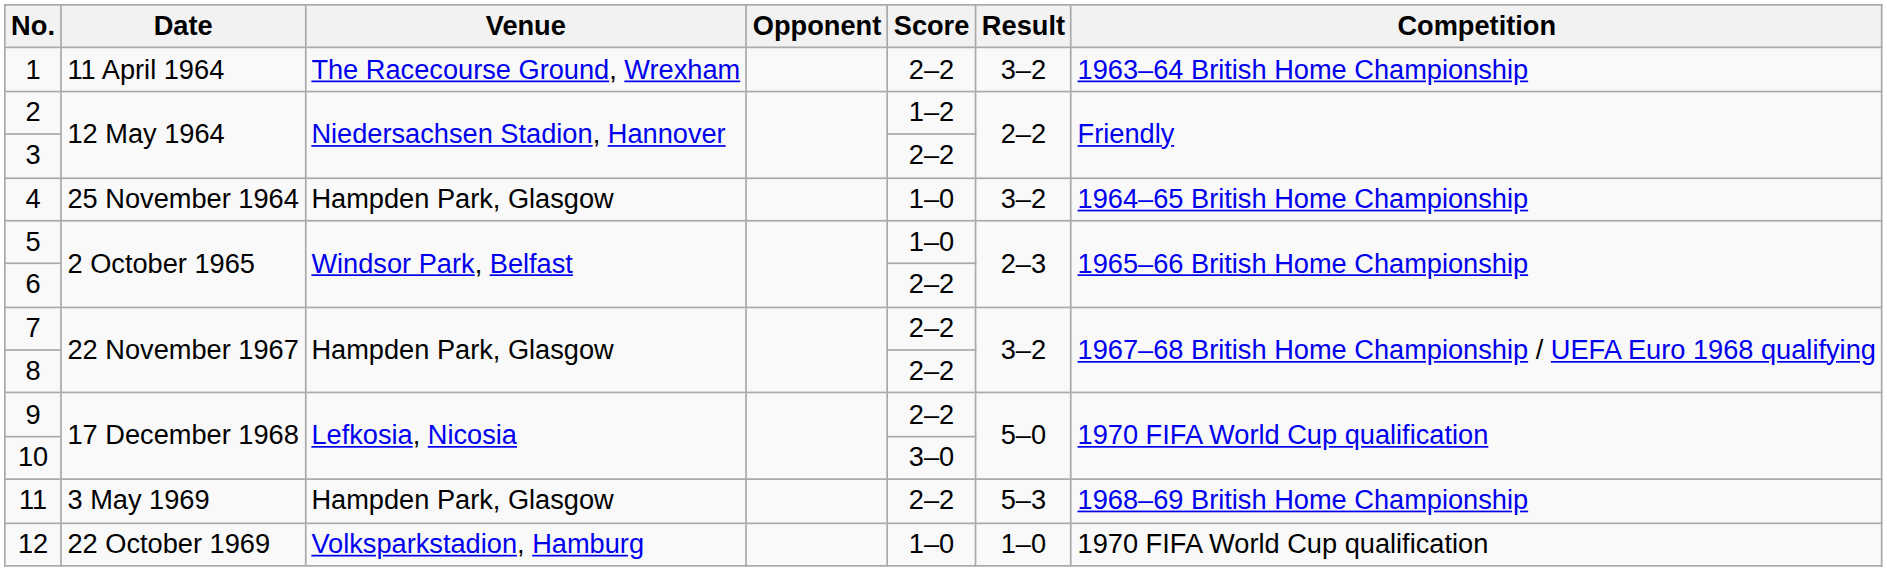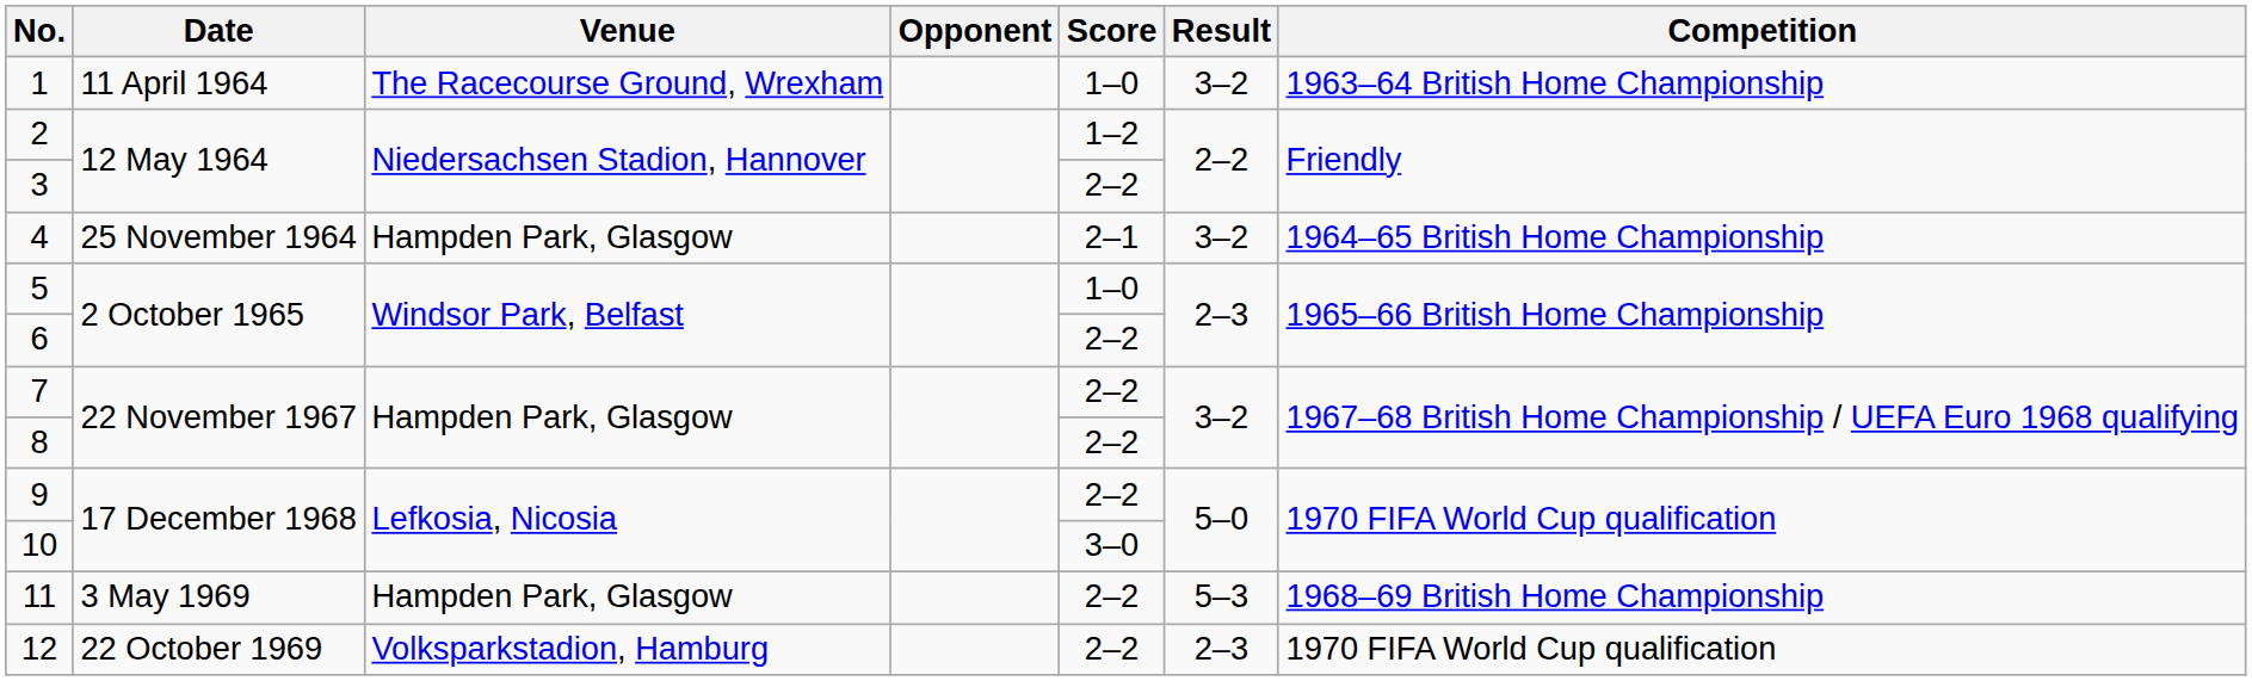1 | Score: 2–2 -> 1–0
4 | Score: 1–0 -> 2–1
12 | Score: 1–0 -> 2–2
12 | Result: 1–0 -> 2–3
